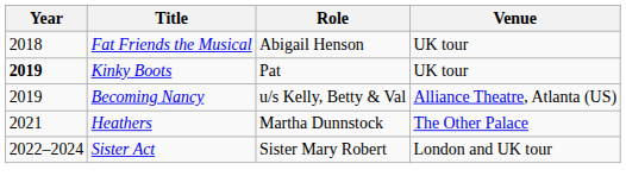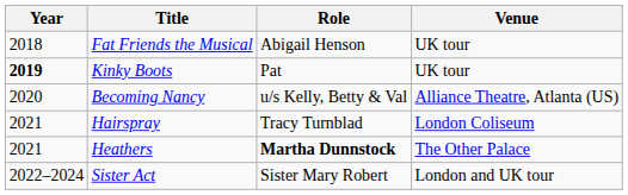Becoming Nancy | Year: 2019 -> 2020
+ row: 2021 | Hairspray | Tracy Turnblad | London Coliseum
Heathers | Role: normal -> bold
